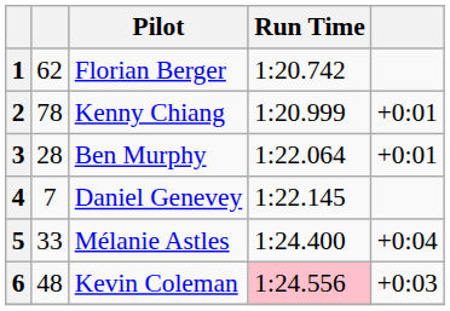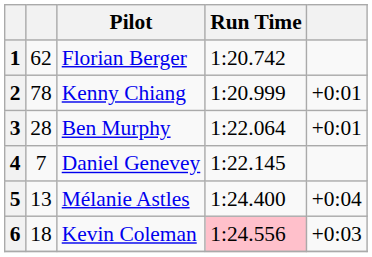5 | column 2: 33 -> 13
6 | column 2: 48 -> 18
